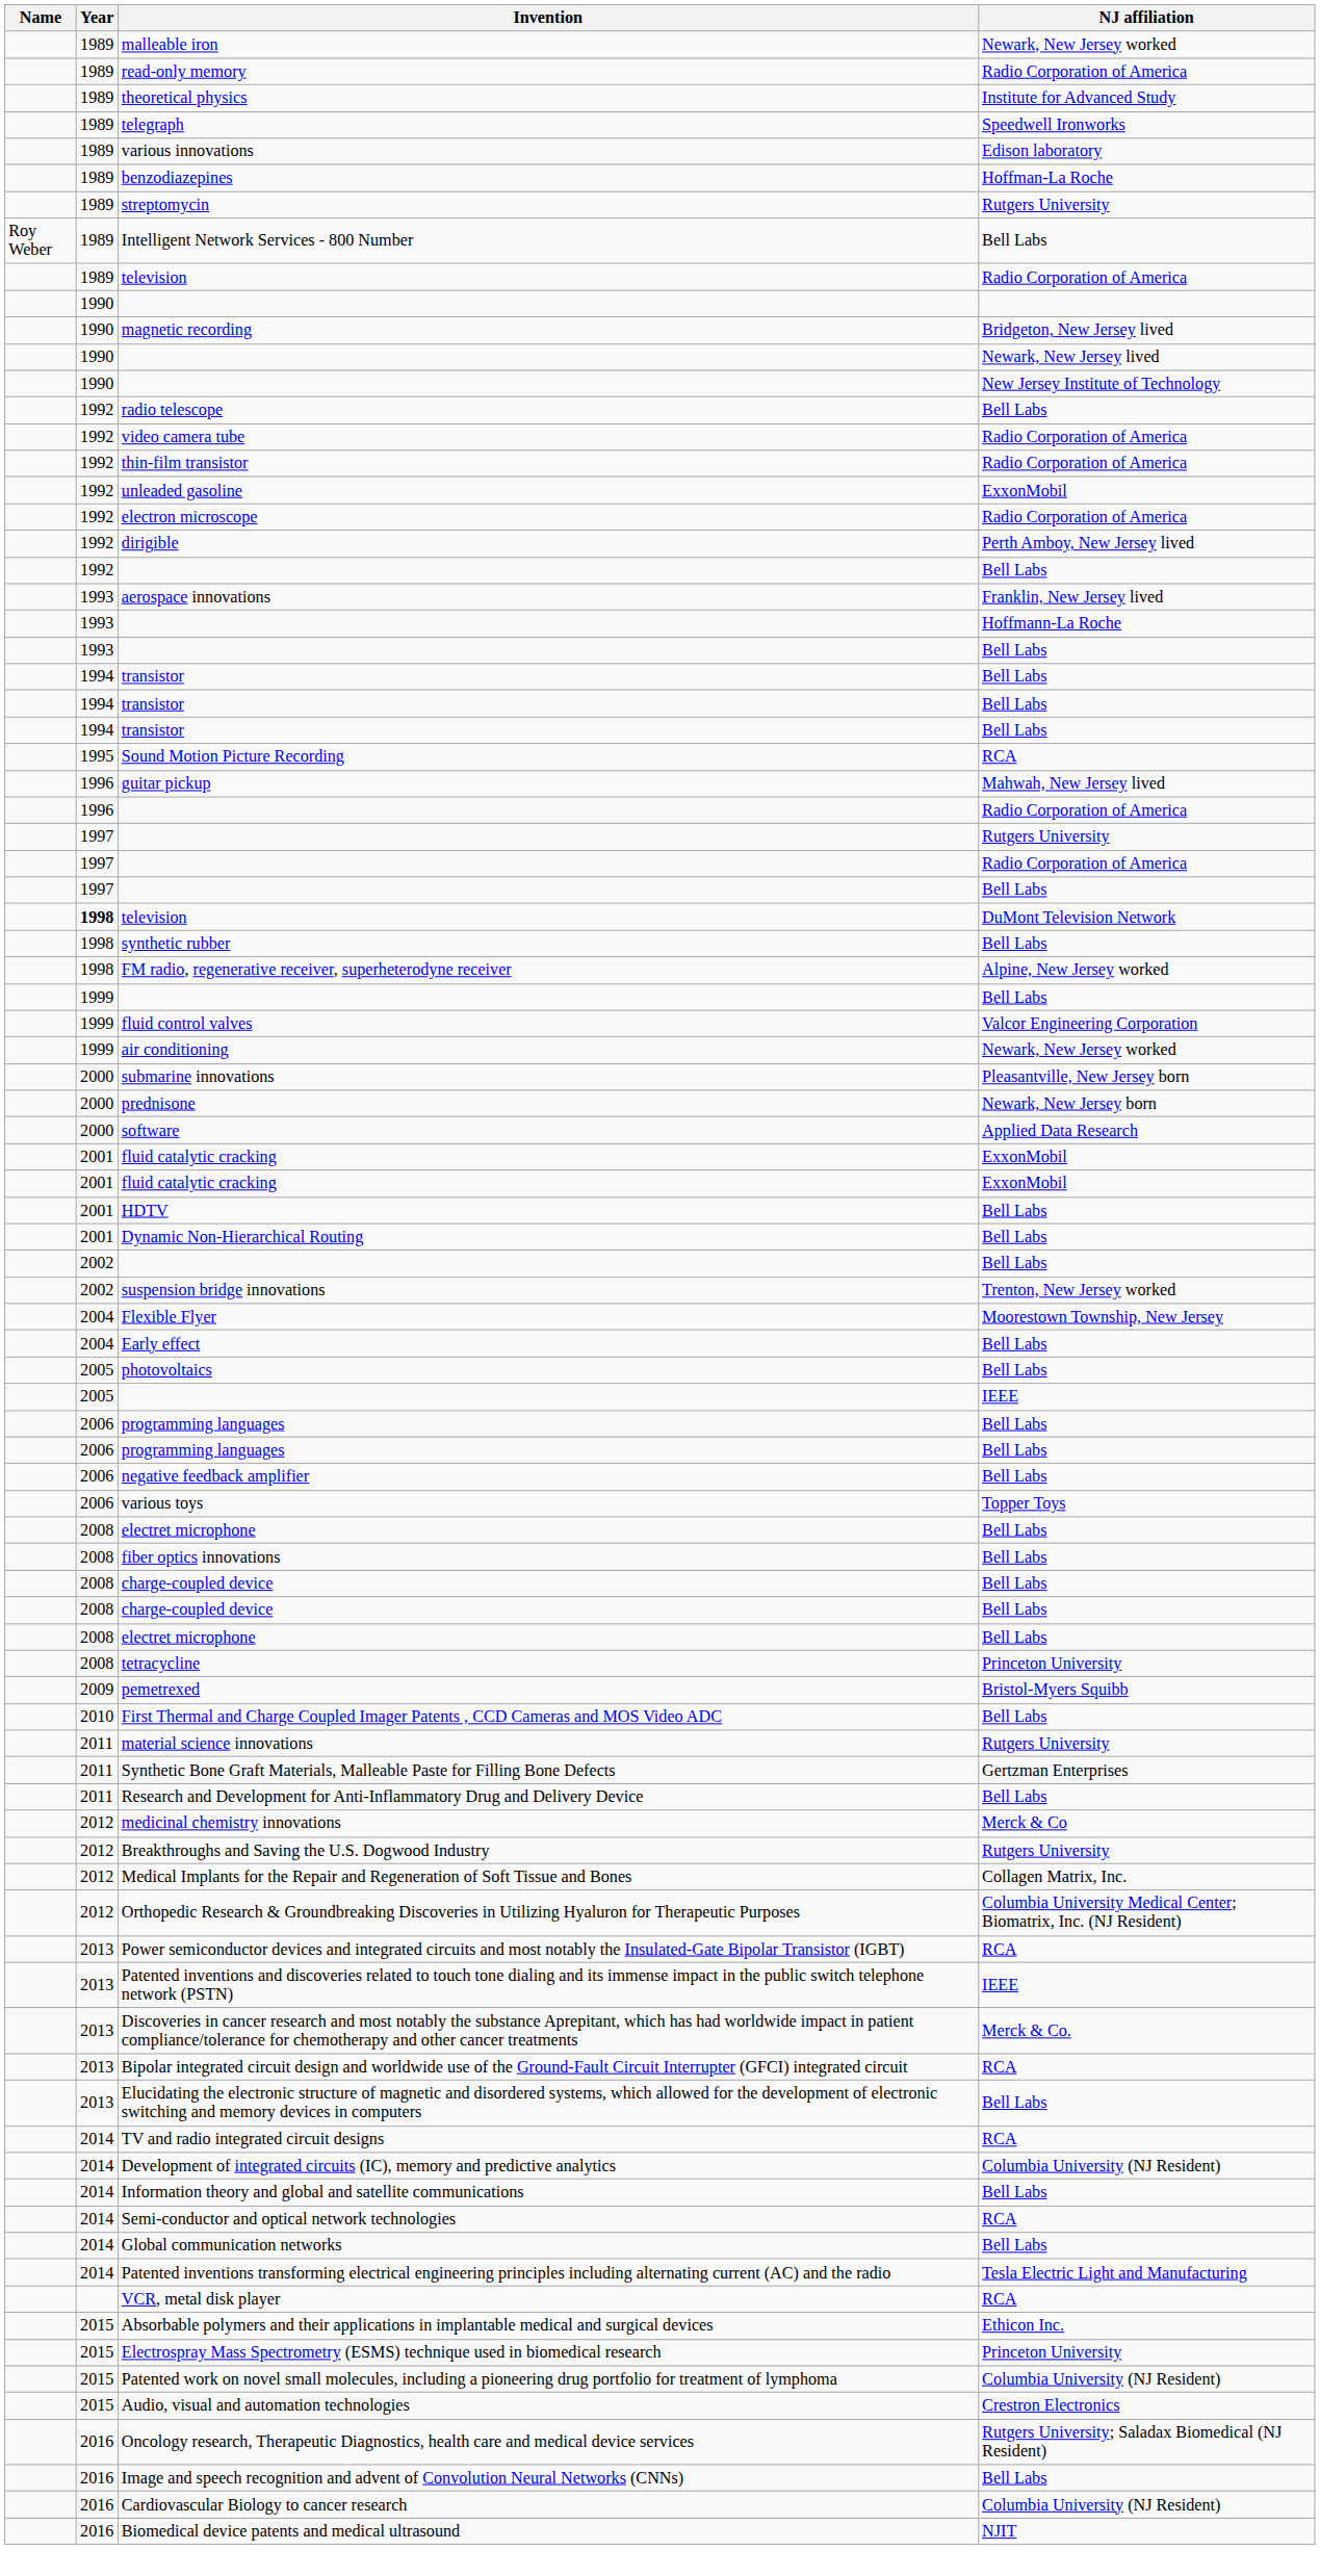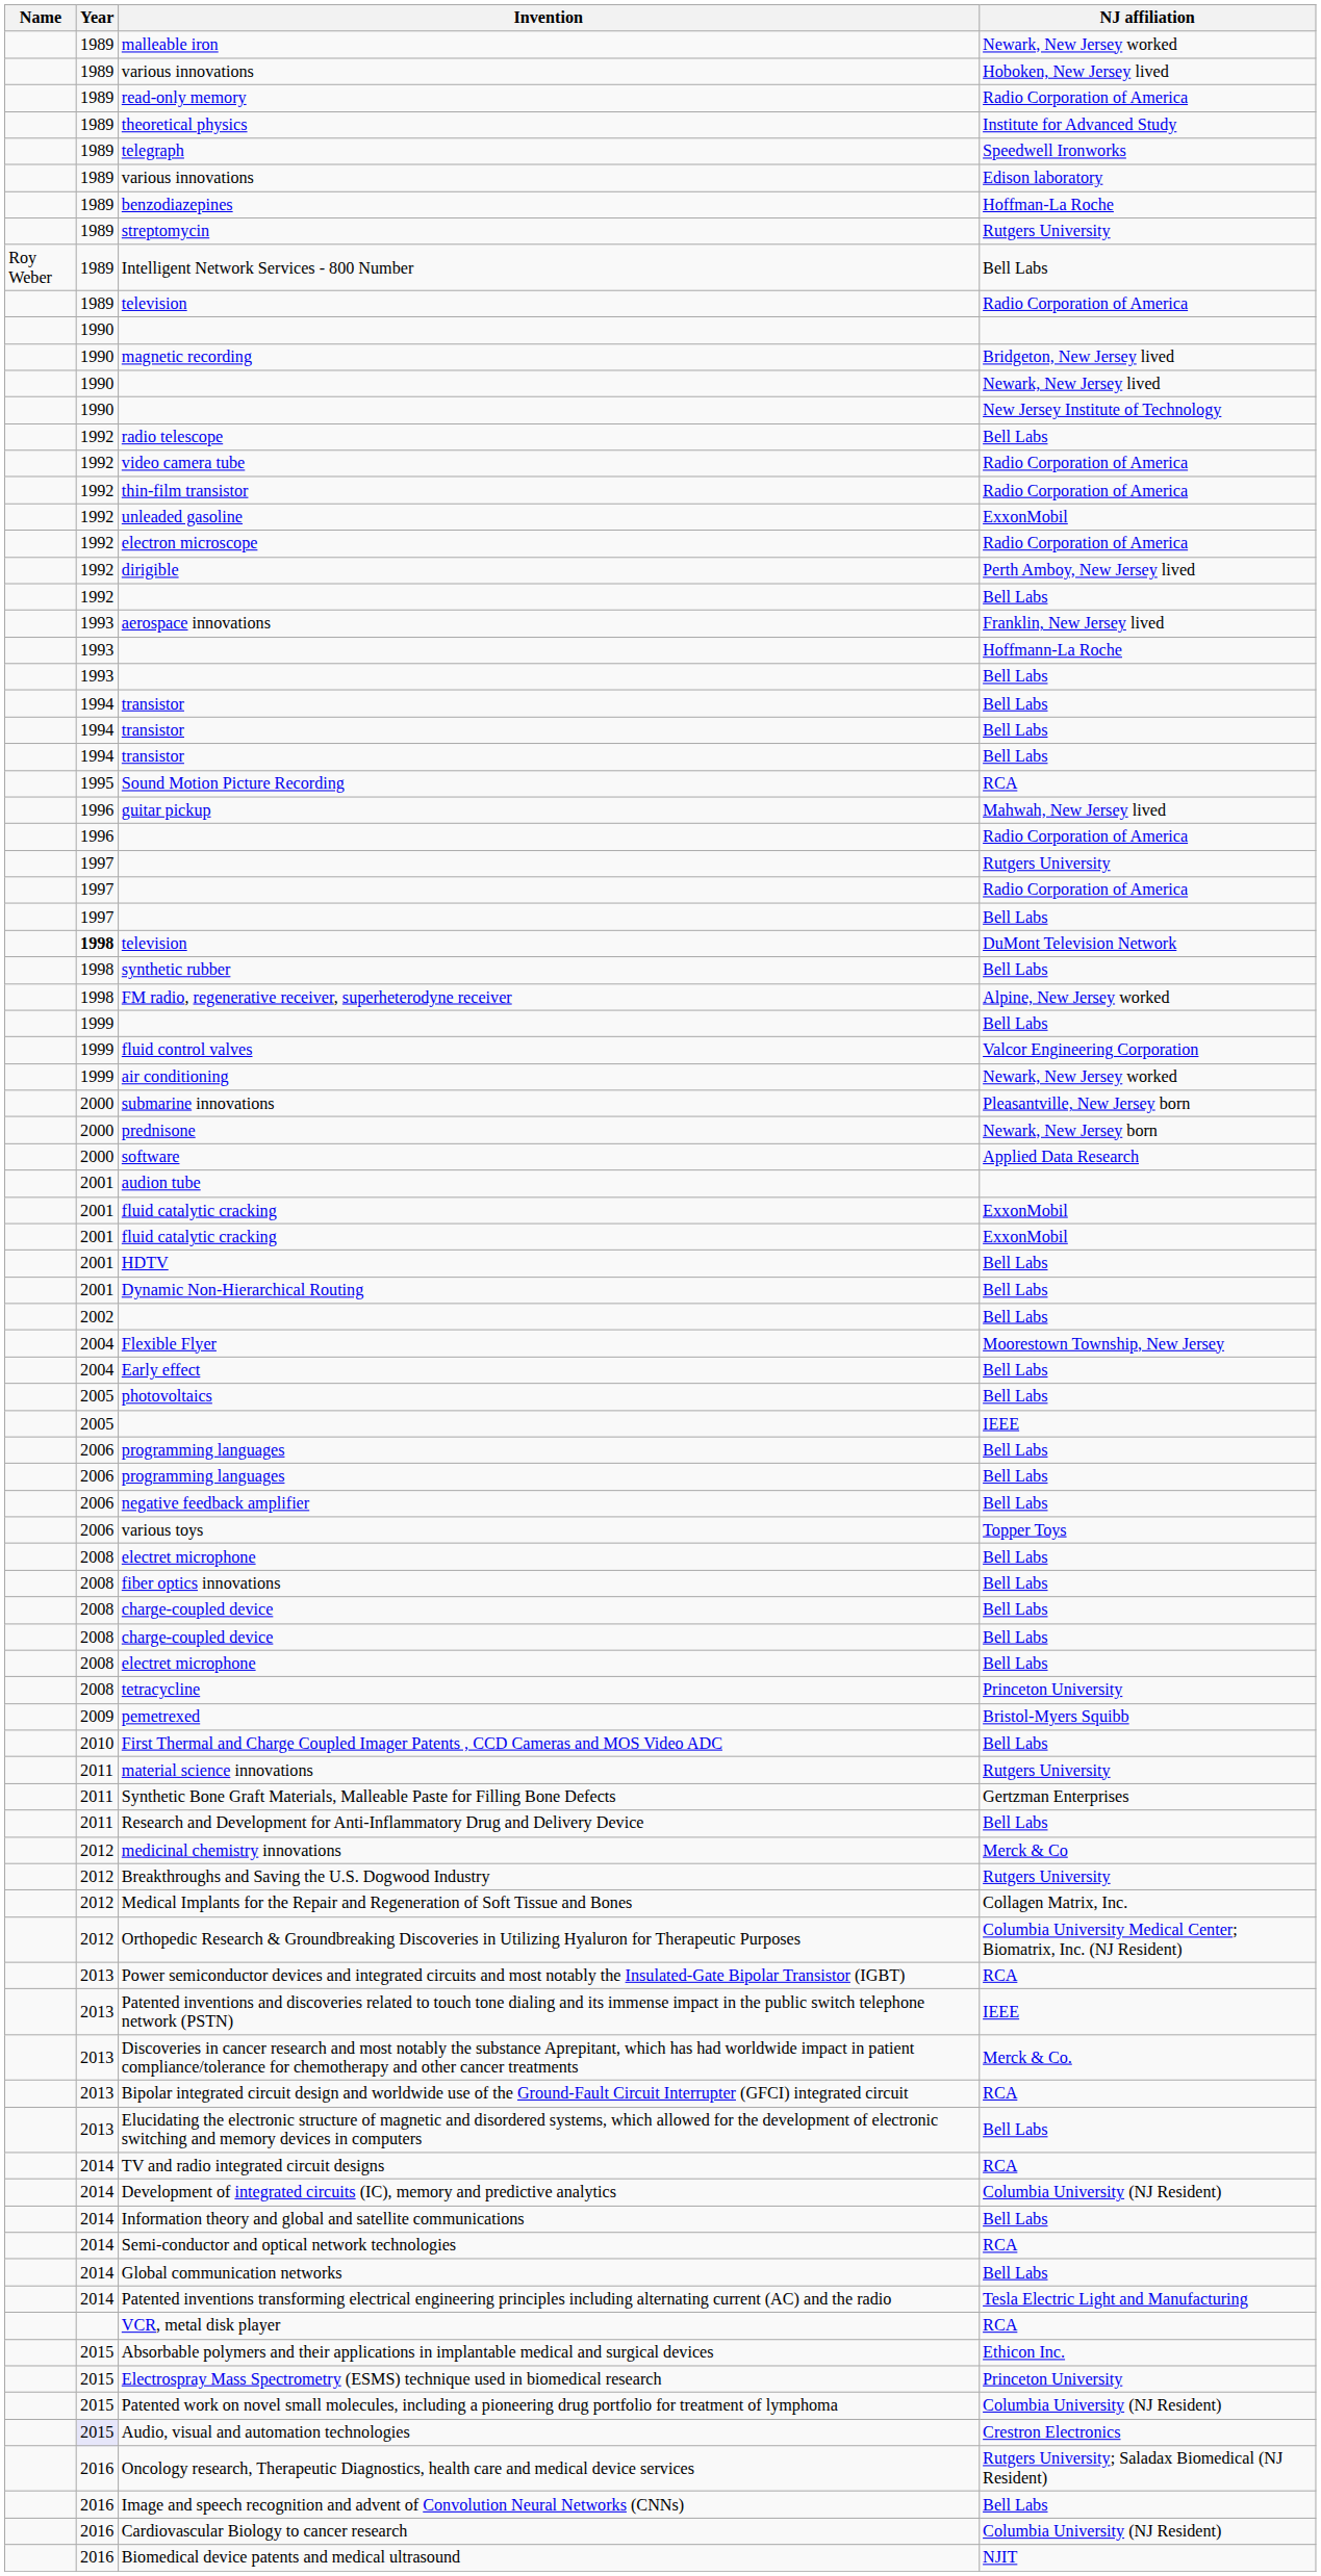+ row: 1989 | various innovations | Hoboken, New Jersey lived
+ row: 2001 | audion tube
- row: 2002 | suspension bridge innovations | Trenton, New Jersey worked
Audio, visual and automation technologies | Year: no background -> lavender background
